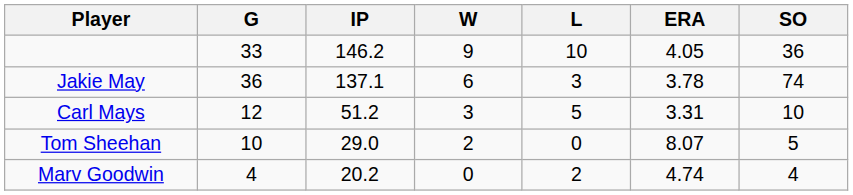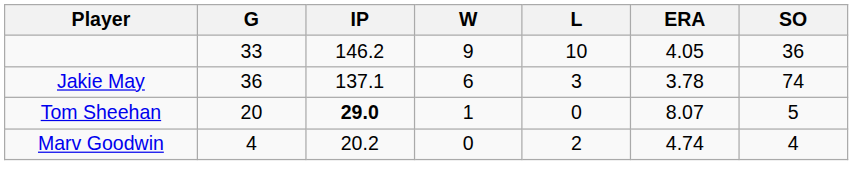- row: Carl Mays | 12 | 51.2 | 3 | 5 | 3.31 | 10
Tom Sheehan | G: 10 -> 20
Tom Sheehan | IP: normal -> bold
Tom Sheehan | W: 2 -> 1
